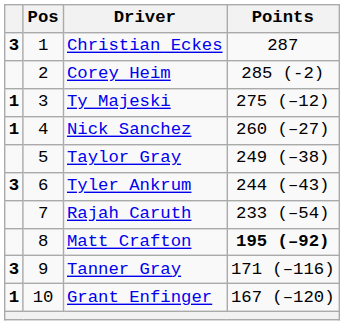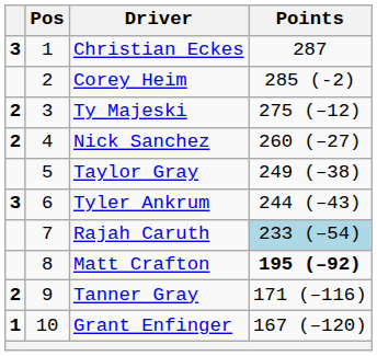Ty Majeski | column 1: 1 -> 2
Nick Sanchez | column 1: 1 -> 2
Rajah Caruth | Points: no background -> lightblue background
Tanner Gray | column 1: 3 -> 2
